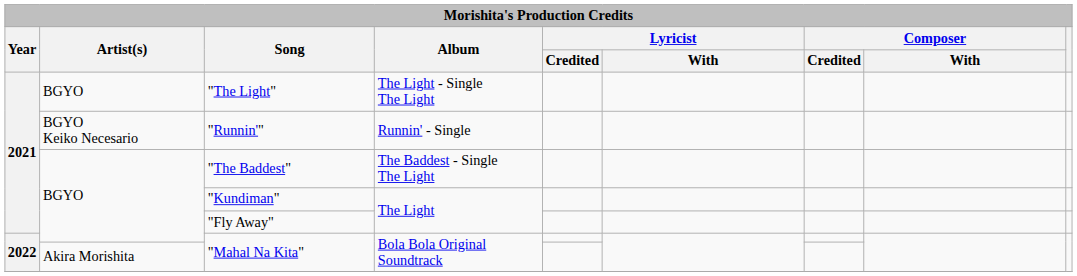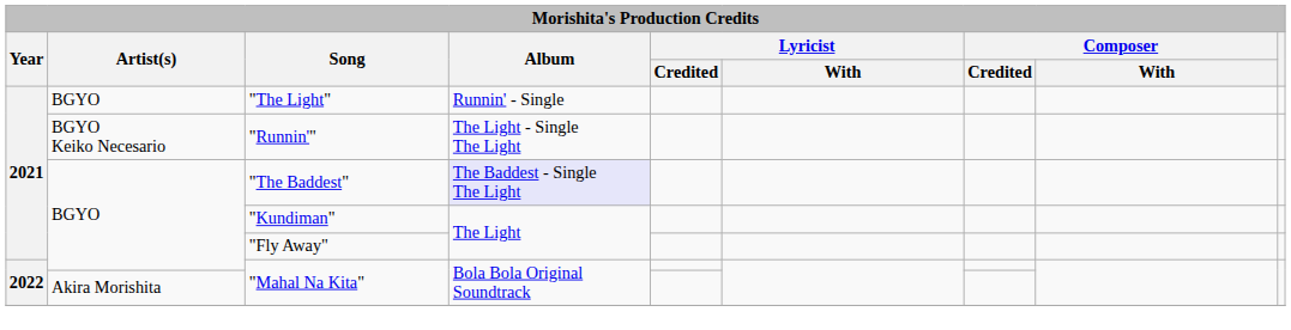"The Light" | Album: The Light - Single The Light -> Runnin' - Single
"Runnin'" | Album: Runnin' - Single -> The Light - Single The Light
"The Baddest" | Album: no background -> lavender background
